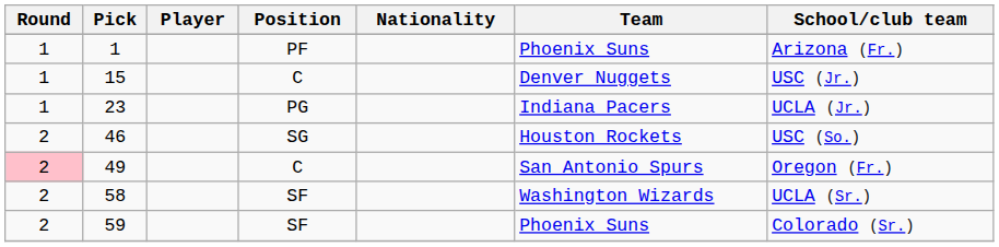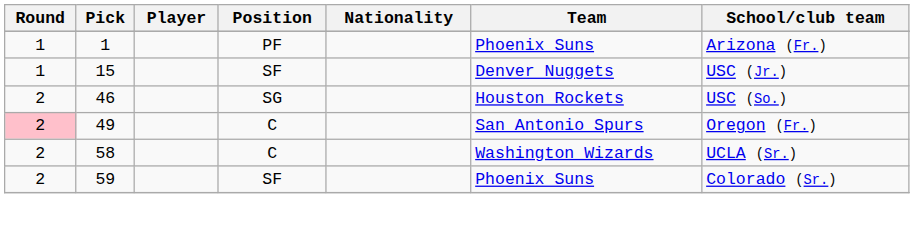15 | Position: C -> SF
- row: 1 | 23 | PG | Indiana Pacers | UCLA (Jr.)
58 | Position: SF -> C
